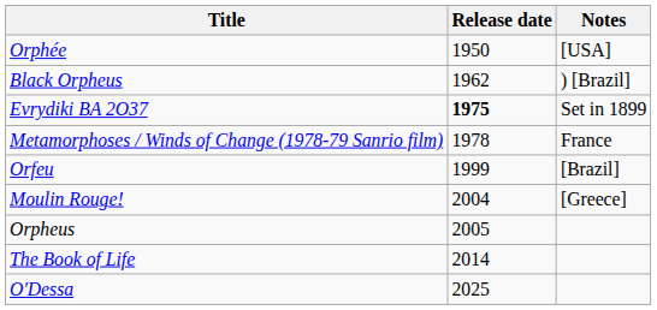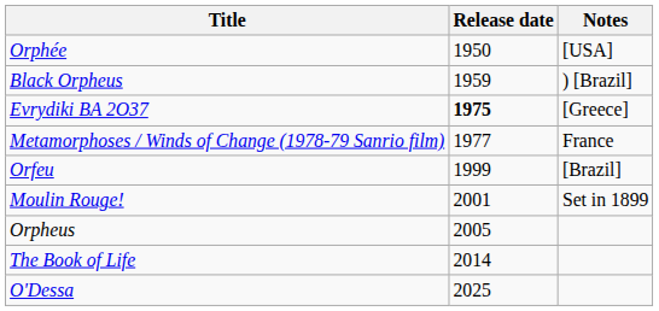Black Orpheus | Release date: 1962 -> 1959
Evrydiki BA 2O37 | Notes: Set in 1899 -> [Greece]
Metamorphoses / Winds of Change (1978-79 Sanrio film) | Release date: 1978 -> 1977
Moulin Rouge! | Release date: 2004 -> 2001
Moulin Rouge! | Notes: [Greece] -> Set in 1899
